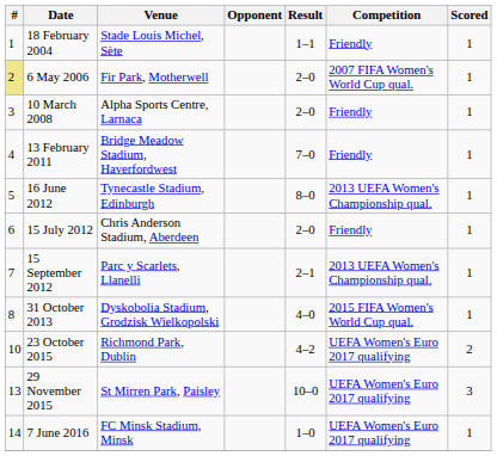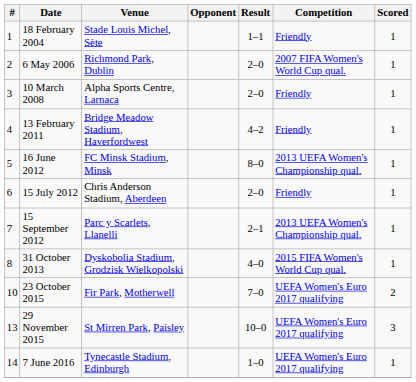6 May 2006 | #: khaki background -> no background
6 May 2006 | Venue: Fir Park, Motherwell -> Richmond Park, Dublin
13 February 2011 | Result: 7–0 -> 4–2
16 June 2012 | Venue: Tynecastle Stadium, Edinburgh -> FC Minsk Stadium, Minsk
23 October 2015 | Venue: Richmond Park, Dublin -> Fir Park, Motherwell
23 October 2015 | Result: 4–2 -> 7–0
7 June 2016 | Venue: FC Minsk Stadium, Minsk -> Tynecastle Stadium, Edinburgh
